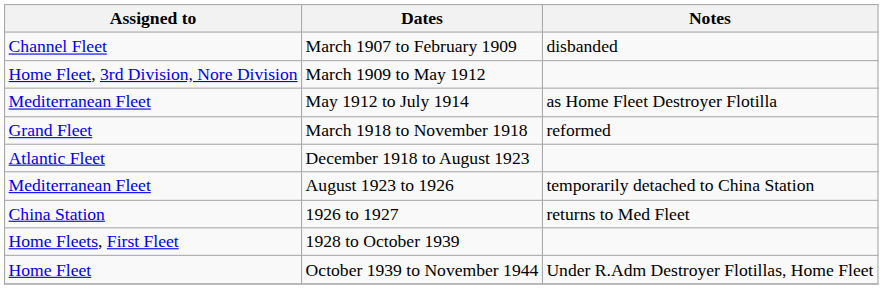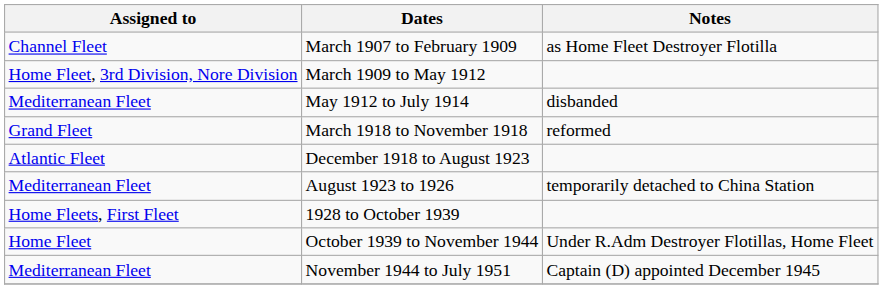March 1907 to February 1909 | Notes: disbanded -> as Home Fleet Destroyer Flotilla
May 1912 to July 1914 | Notes: as Home Fleet Destroyer Flotilla -> disbanded
- row: China Station | 1926 to 1927 | returns to Med Fleet
+ row: Mediterranean Fleet | November 1944 to July 1951 | Captain (D) appointed December 1945
